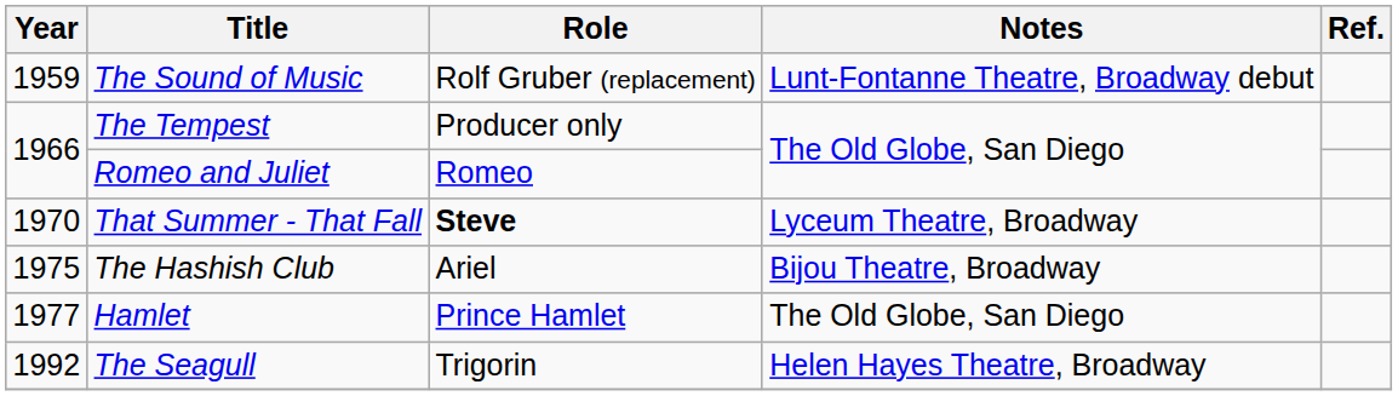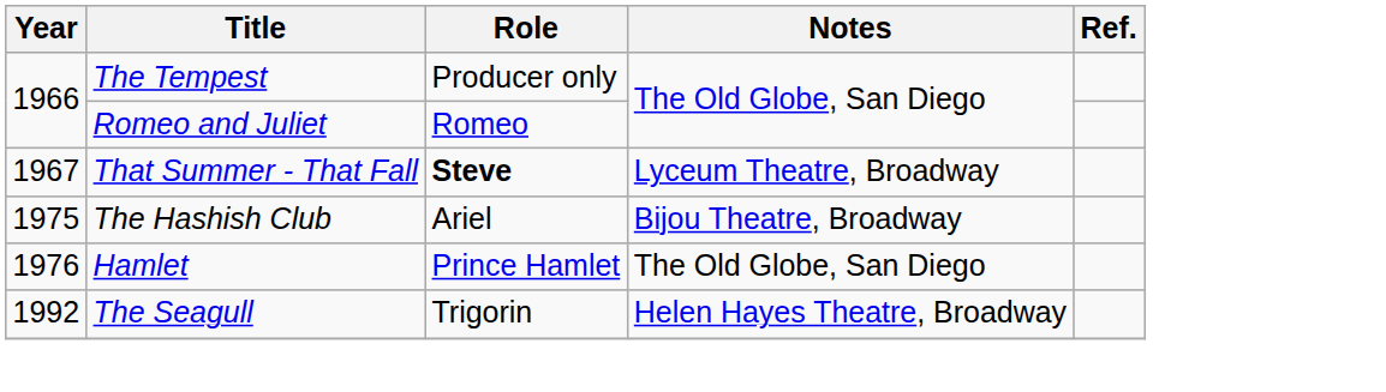- row: 1959 | The Sound of Music | Rolf Gruber (replacement) | Lunt-Fontanne Theatre, Broadway debut
That Summer - That Fall | Year: 1970 -> 1967
Hamlet | Year: 1977 -> 1976
